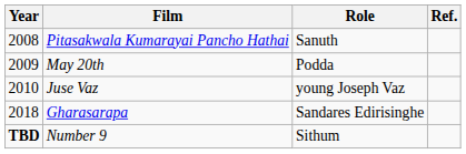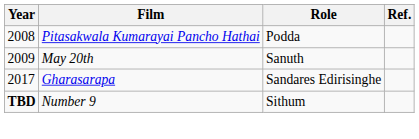Pitasakwala Kumarayai Pancho Hathai | Role: Sanuth -> Podda
May 20th | Role: Podda -> Sanuth
- row: 2010 | Juse Vaz | young Joseph Vaz
Gharasarapa | Year: 2018 -> 2017
